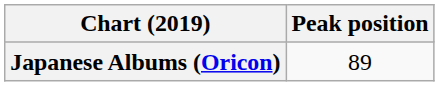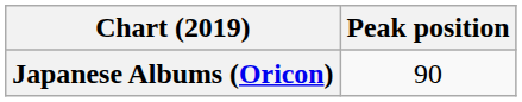Japanese Albums (Oricon) | Peak position: 89 -> 90
